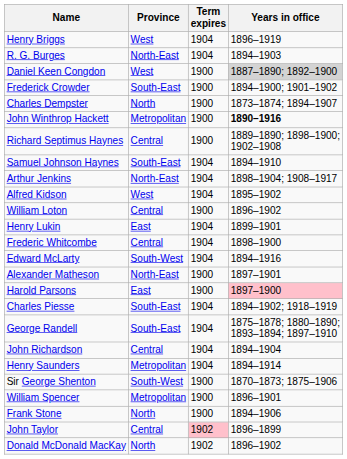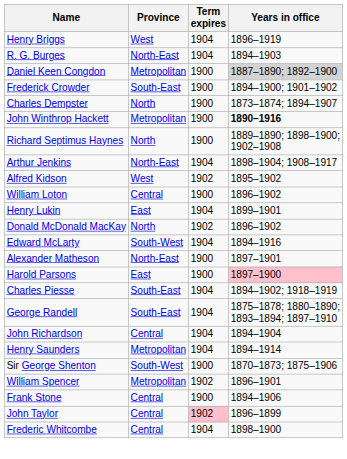Daniel Keen Congdon | Province: West -> Metropolitan
Richard Septimus Haynes | Province: Central -> North
- row: Samuel Johnson Haynes | South-East | 1904 | 1894–1910
Alfred Kidson | Term expires: 1904 -> 1902
rows swapped: Donald McDonald MacKay <-> Frederic Whitcombe
William Spencer | Term expires: 1900 -> 1902
Frank Stone | Province: North -> Central
